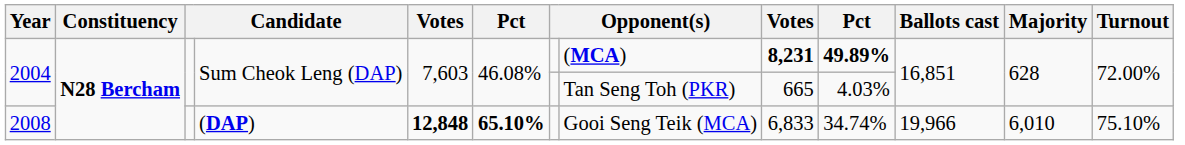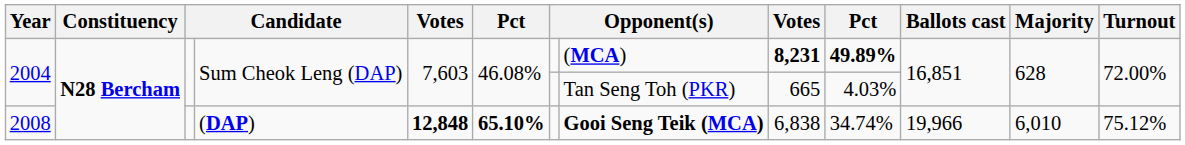2008 | column 8: normal -> bold
2008 | column 9: 6,833 -> 6,838
2008 | Turnout: 75.10% -> 75.12%
